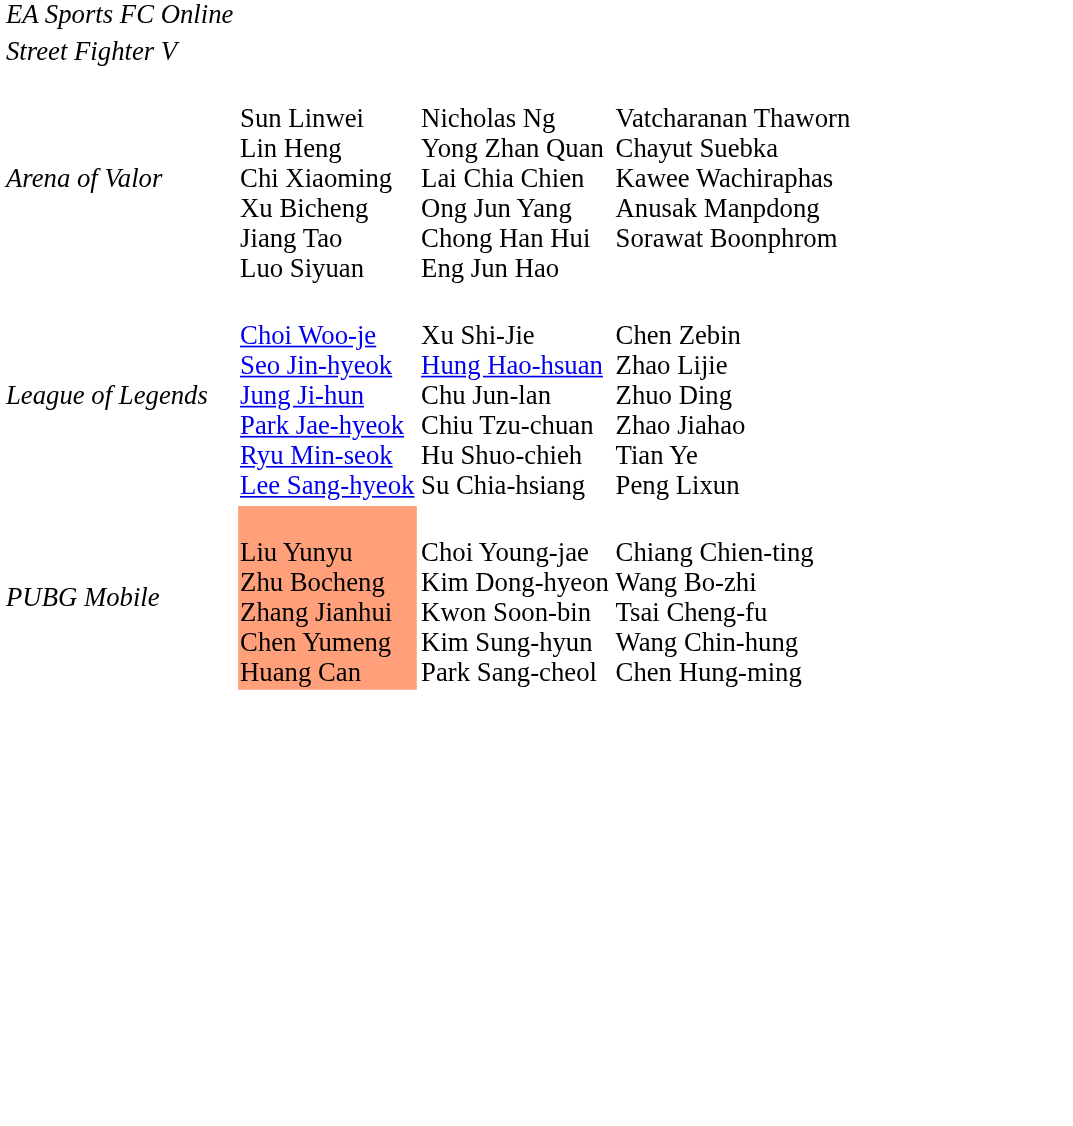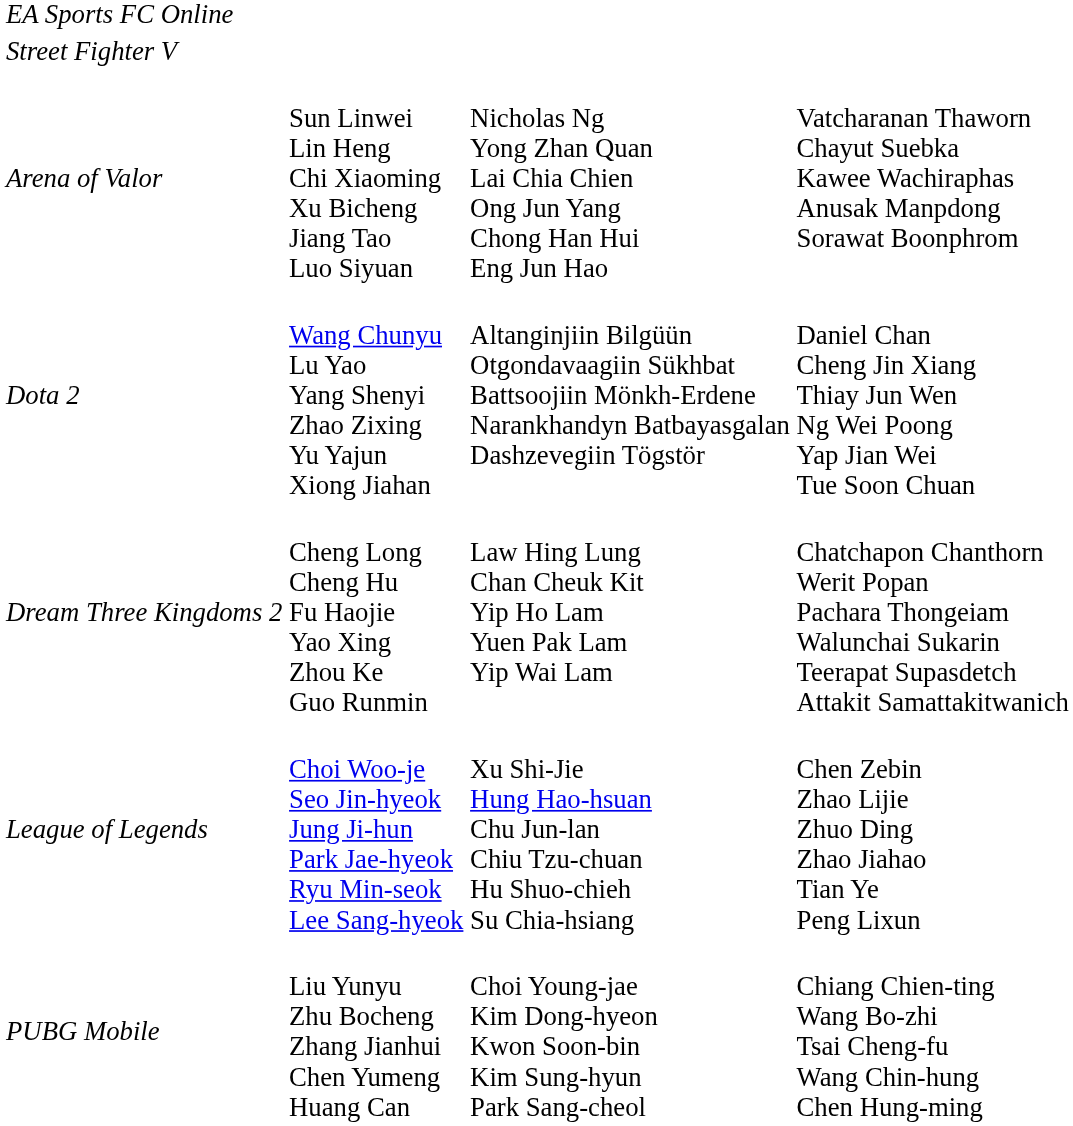+ row: Dota 2 | Wang Chunyu Lu Yao Yang Shenyi Zhao Zixing Yu Yajun Xiong Jiahan | Altanginjiin Bilgüün Otgondavaagiin Sükhbat Battsoojiin Mönkh-Erdene Narankhandyn Batbayasgalan Dashzevegiin Tögstör | Daniel Chan Cheng Jin Xiang Thiay Jun Wen Ng Wei Poong Yap Jian Wei Tue Soon Chuan
+ row: Dream Three Kingdoms 2 | Cheng Long Cheng Hu Fu Haojie Yao Xing Zhou Ke Guo Runmin | Law Hing Lung Chan Cheuk Kit Yip Ho Lam Yuen Pak Lam Yip Wai Lam | Chatchapon Chanthorn Werit Popan Pachara Thongeiam Walunchai Sukarin Teerapat Supasdetch Attakit Samattakitwanich
PUBG Mobile | column 2: lightsalmon background -> no background
